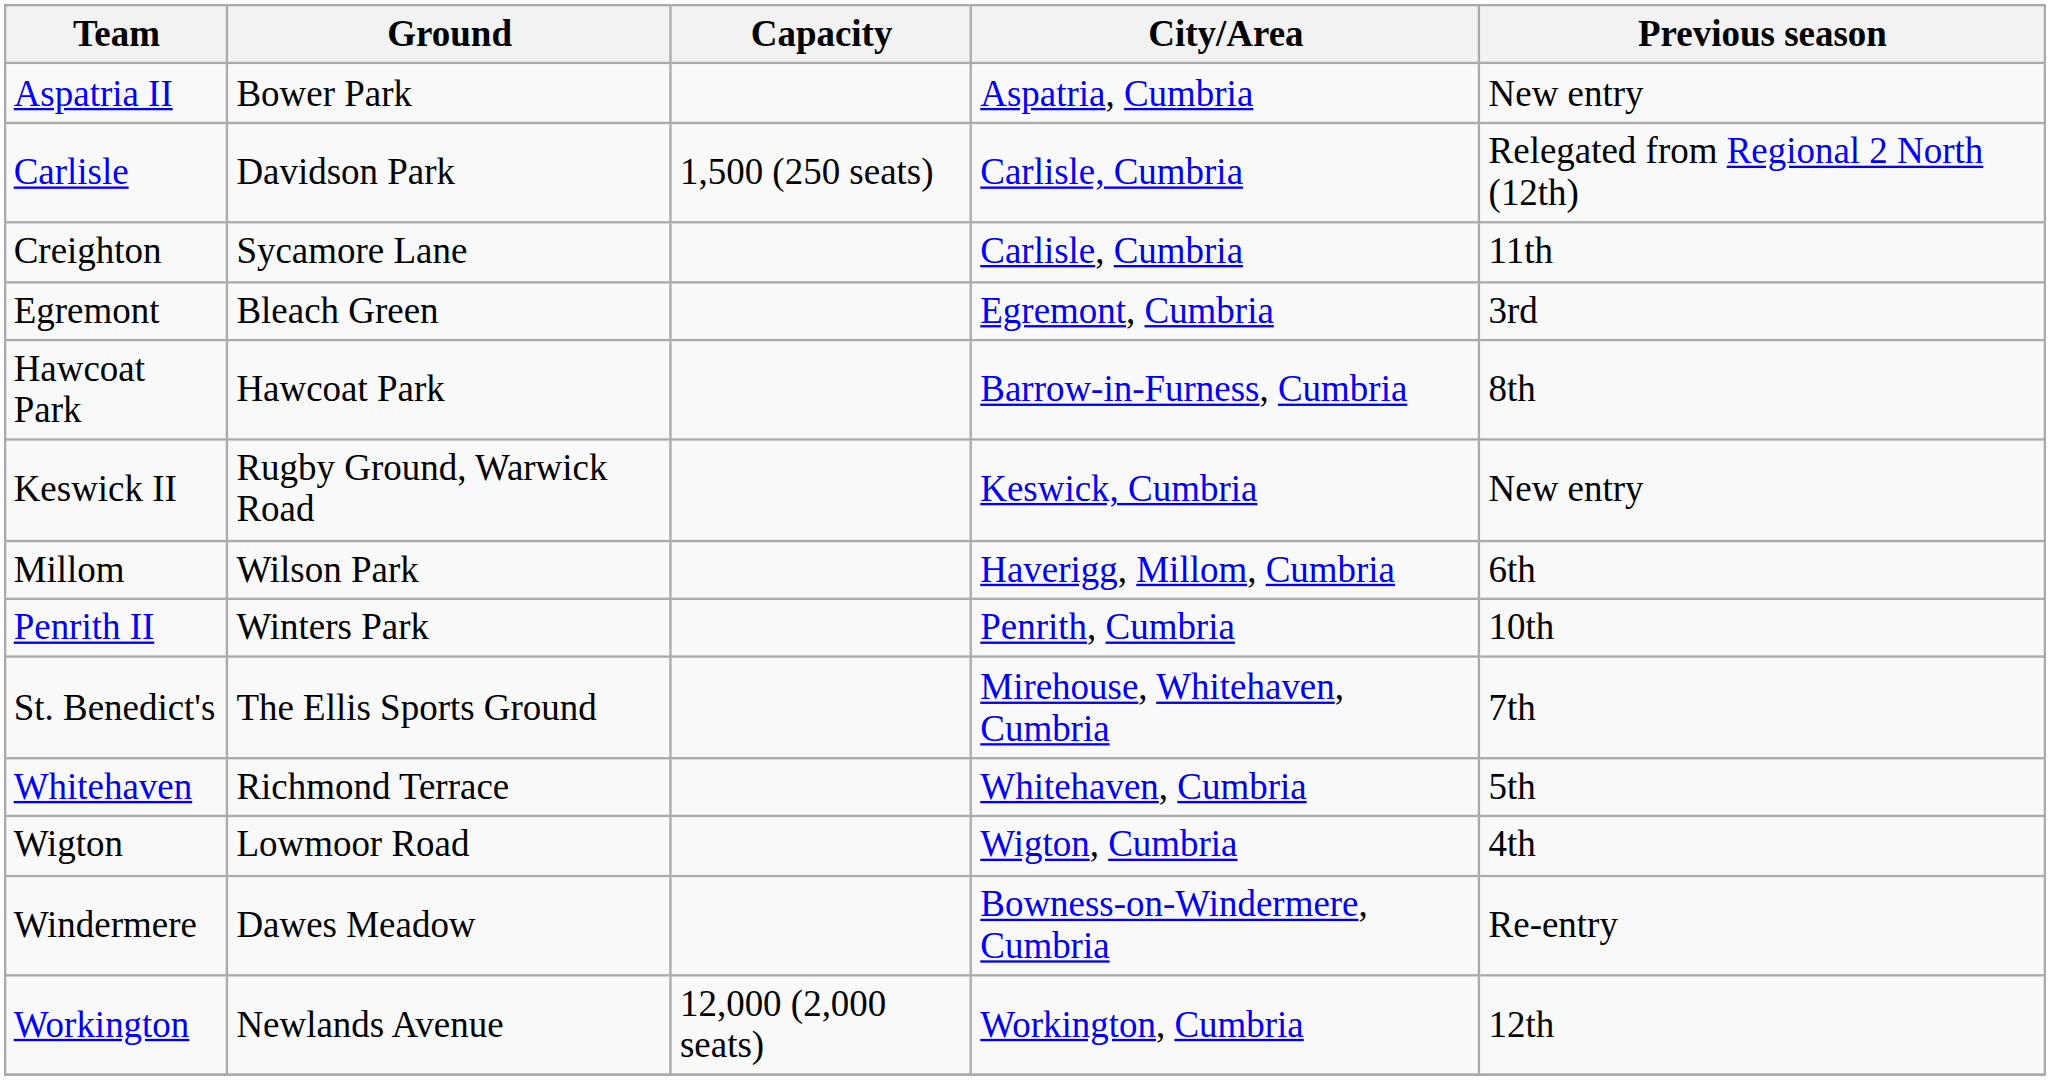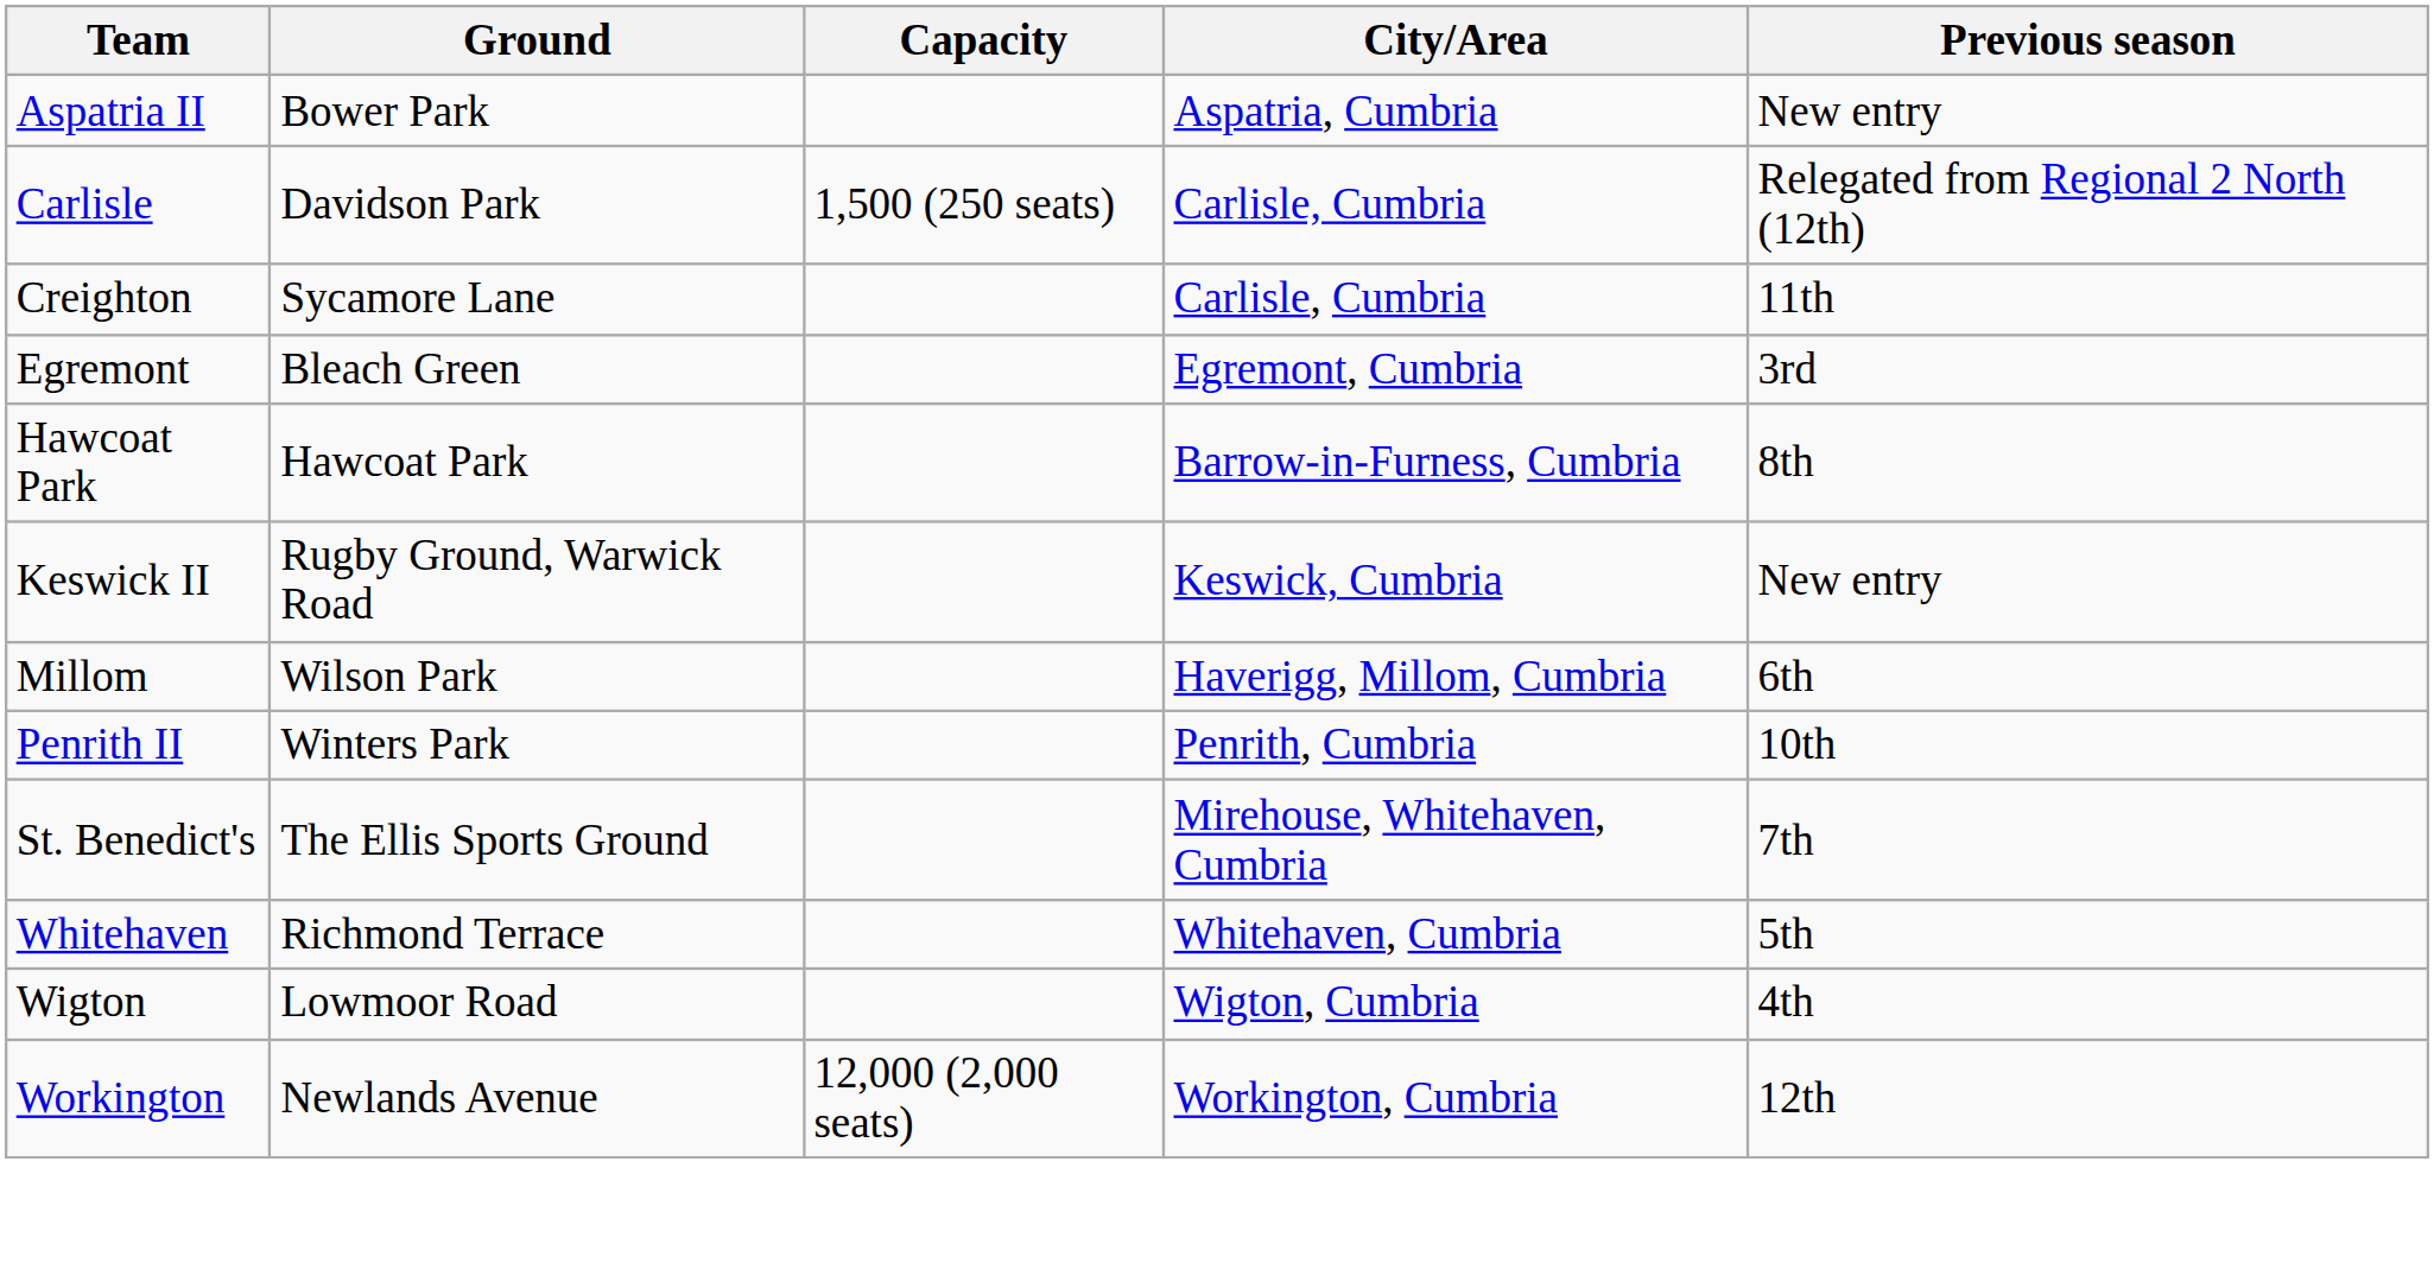- row: Windermere | Dawes Meadow | Bowness-on-Windermere, Cumbria | Re-entry
